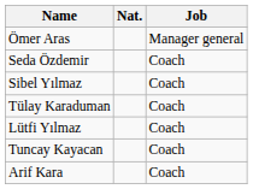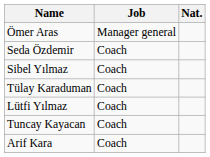columns swapped: Nat. <-> Job
